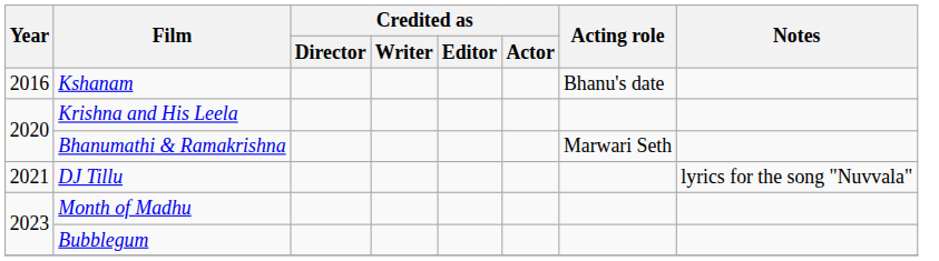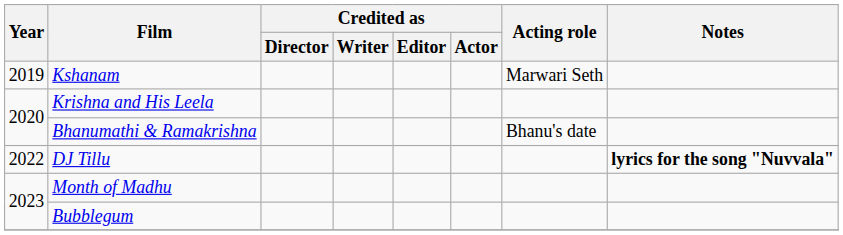Kshanam | Year: 2016 -> 2019
Kshanam | Acting role: Bhanu's date -> Marwari Seth
Bhanumathi & Ramakrishna | Acting role: Marwari Seth -> Bhanu's date
DJ Tillu | Year: 2021 -> 2022
DJ Tillu | Notes: normal -> bold
